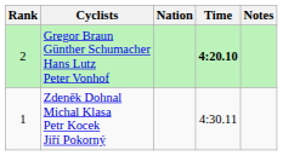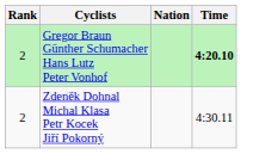- column: Notes
Zdeněk Dohnal Michal Klasa Petr Kocek Jiří Pokorný | Rank: 1 -> 2
